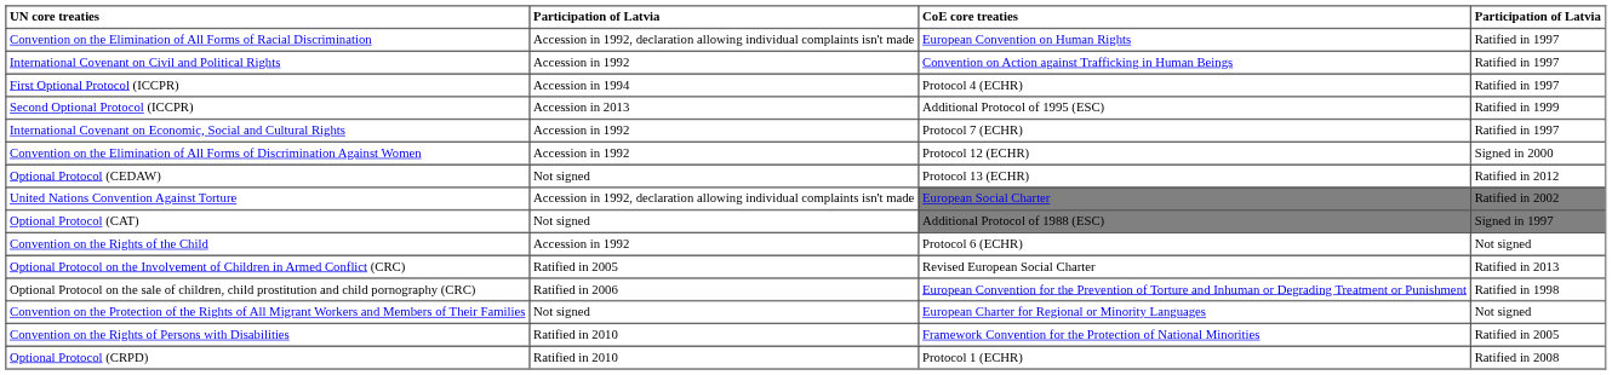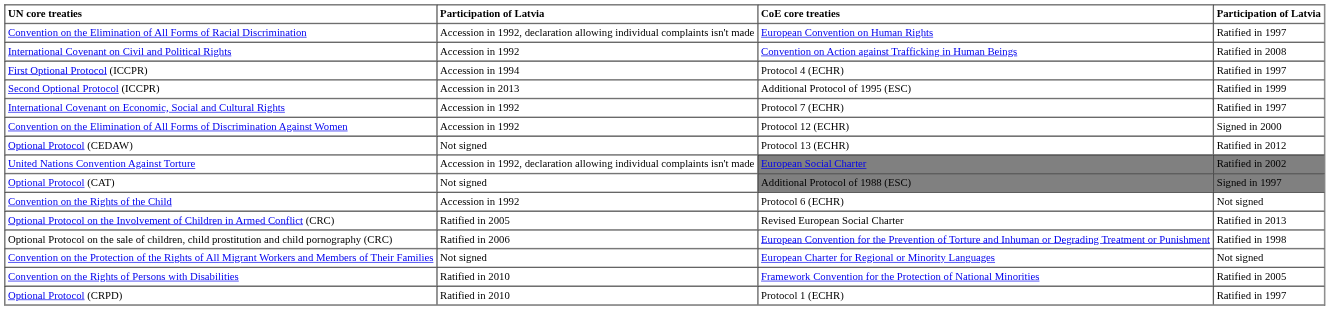International Covenant on Civil and Political Rights | column 4: Ratified in 1997 -> Ratified in 2008
Optional Protocol (CRPD) | column 4: Ratified in 2008 -> Ratified in 1997
